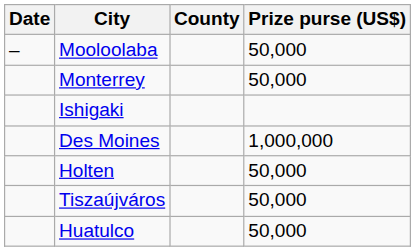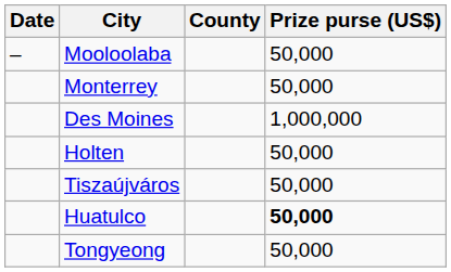- row: Ishigaki
Huatulco | Prize purse (US$): normal -> bold
+ row: Tongyeong | 50,000
